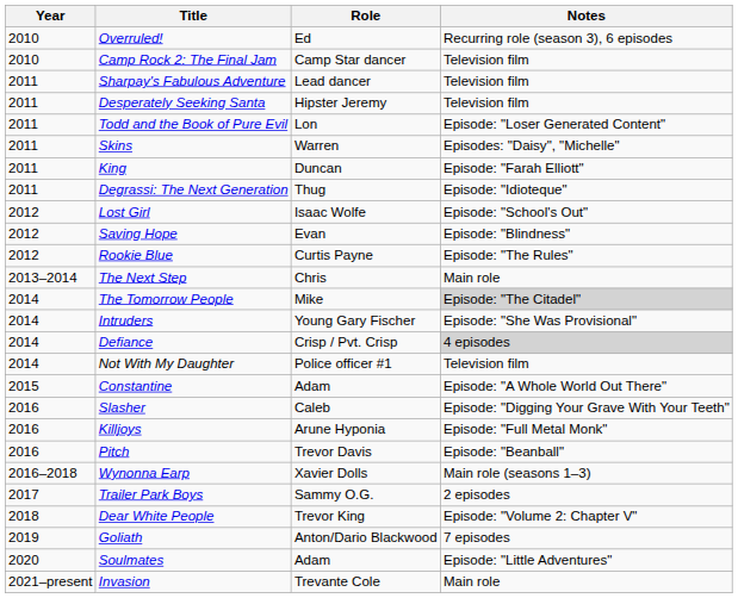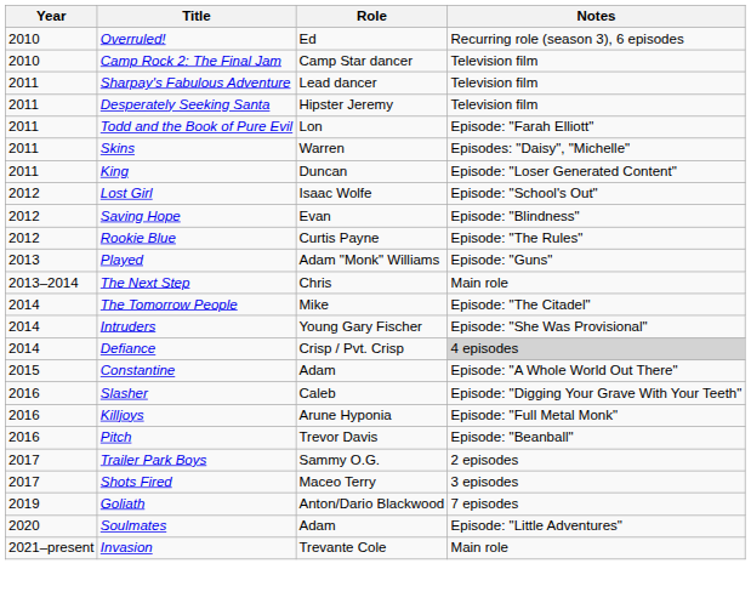Todd and the Book of Pure Evil | Notes: Episode: "Loser Generated Content" -> Episode: "Farah Elliott"
King | Notes: Episode: "Farah Elliott" -> Episode: "Loser Generated Content"
- row: 2011 | Degrassi: The Next Generation | Thug | Episode: "Idioteque"
+ row: 2013 | Played | Adam "Monk" Williams | Episode: "Guns"
The Tomorrow People | Notes: lightgrey background -> no background
- row: 2014 | Not With My Daughter | Police officer #1 | Television film
- row: 2016–2018 | Wynonna Earp | Xavier Dolls | Main role (seasons 1–3)
+ row: 2017 | Shots Fired | Maceo Terry | 3 episodes
- row: 2018 | Dear White People | Trevor King | Episode: "Volume 2: Chapter V"
